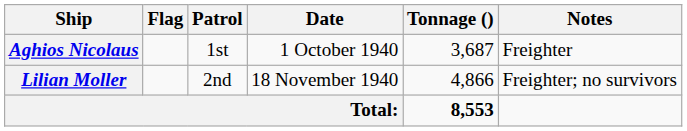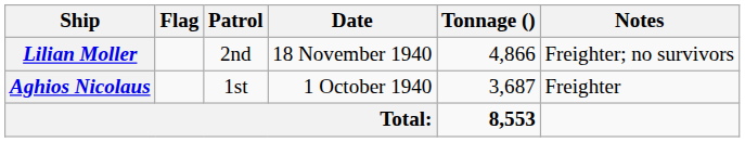rows swapped: Aghios Nicolaus <-> Lilian Moller
